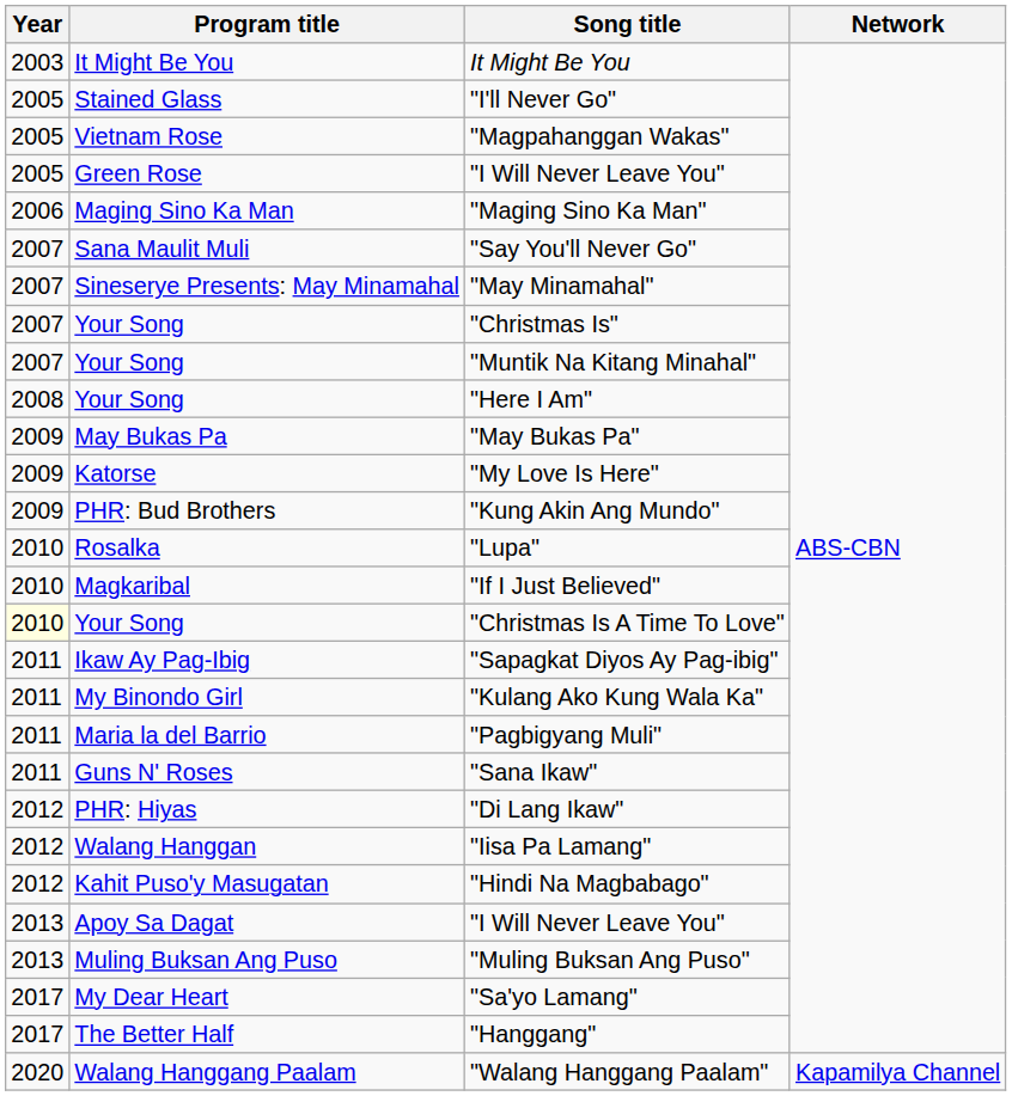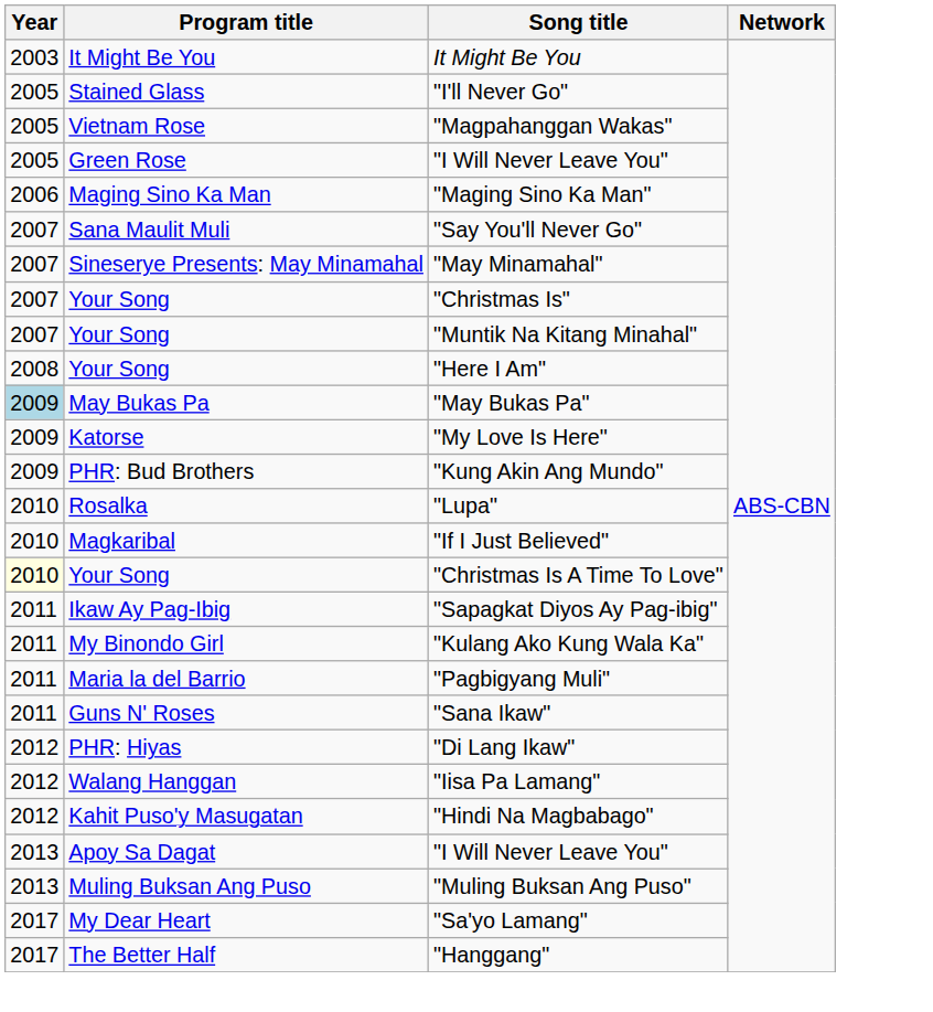"May Bukas Pa" | Year: no background -> lightblue background
- row: 2020 | Walang Hanggang Paalam | "Walang Hanggang Paalam" | Kapamilya Channel
